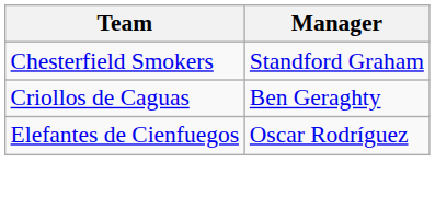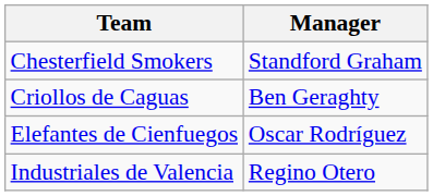+ row: Industriales de Valencia | Regino Otero
